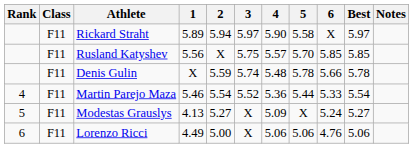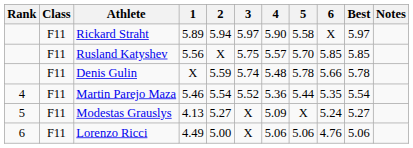Martin Parejo Maza | 6: 5.33 -> 5.35
